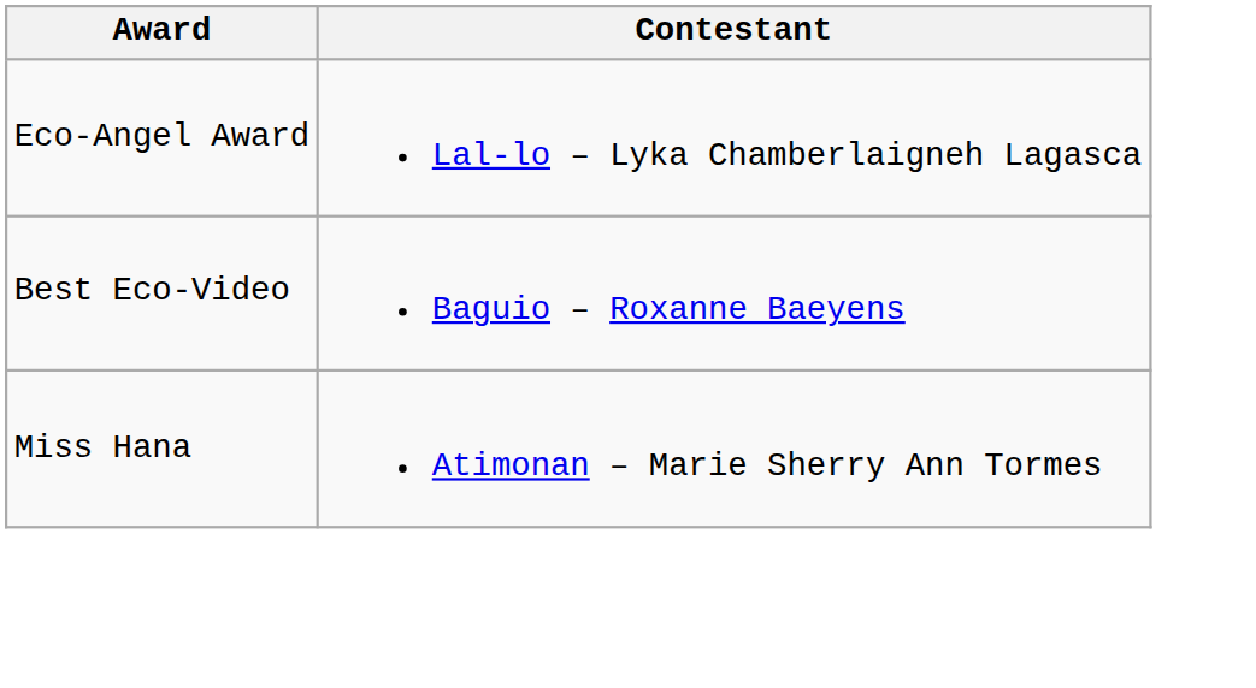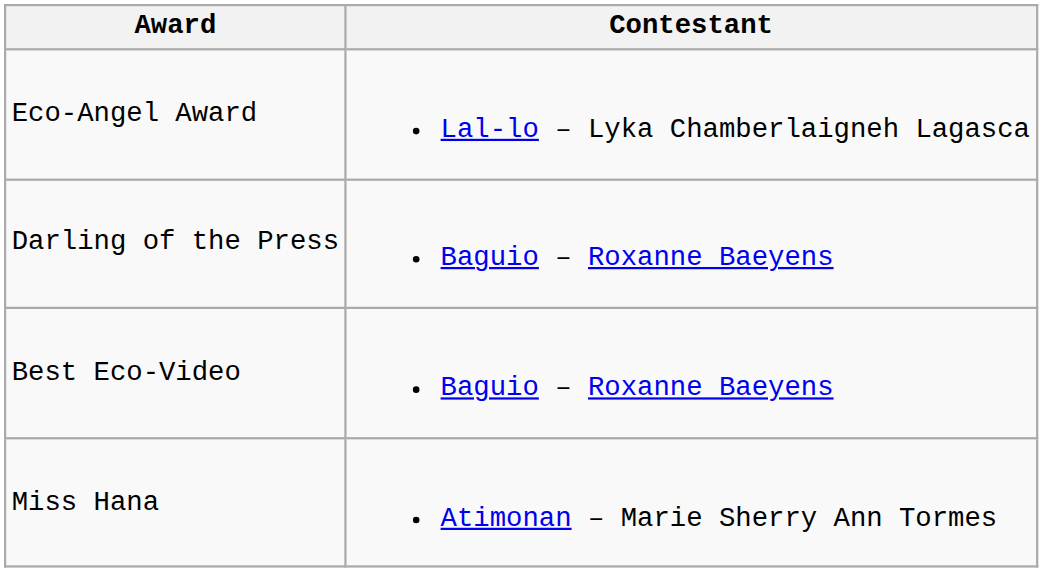+ row: Darling of the Press | Baguio – Roxanne Baeyens
